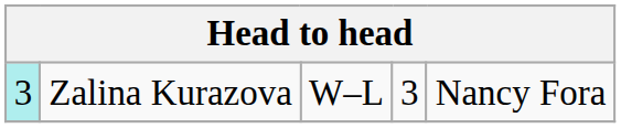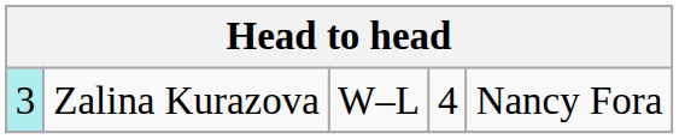Zalina Kurazova | column 4: 3 -> 4
